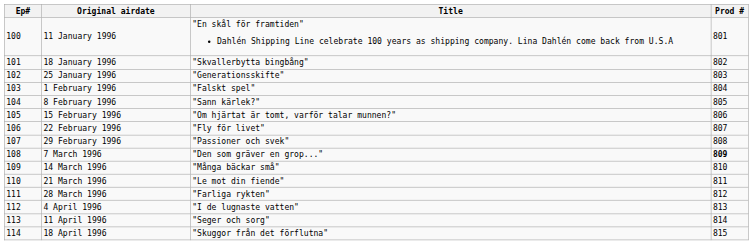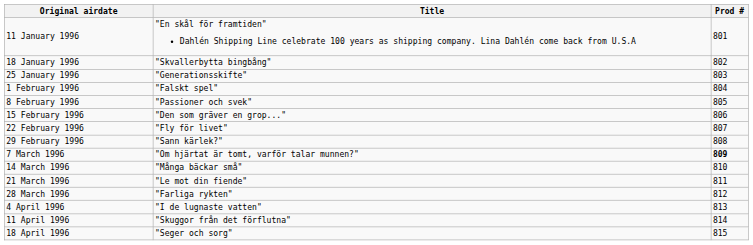- column: Ep# | 100 | 101 | 102 | 103 | 104 | 105 | 106 | 107 | 108 | 109 | 110 | 111 | 112 | 113 | 114
8 February 1996 | Title: "Sann kärlek?" -> "Passioner och svek"
15 February 1996 | Title: "Om hjärtat är tomt, varför talar munnen?" -> "Den som gräver en grop..."
29 February 1996 | Title: "Passioner och svek" -> "Sann kärlek?"
7 March 1996 | Title: "Den som gräver en grop..." -> "Om hjärtat är tomt, varför talar munnen?"
11 April 1996 | Title: "Seger och sorg" -> "Skuggor från det förflutna"
18 April 1996 | Title: "Skuggor från det förflutna" -> "Seger och sorg"
